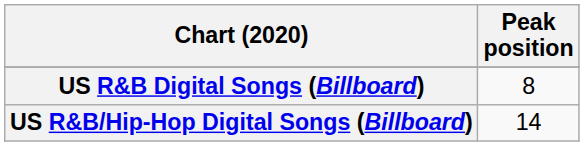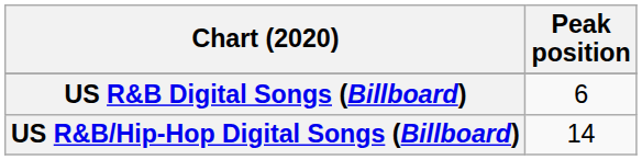US R&B Digital Songs (Billboard) | Peak position: 8 -> 6
